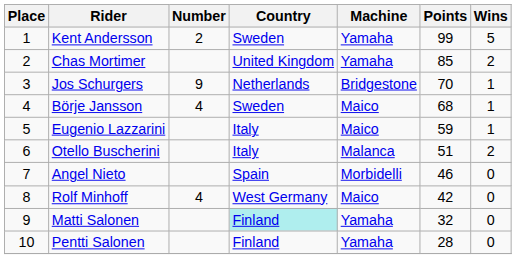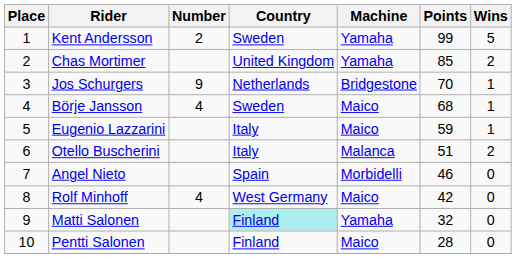Pentti Salonen | Machine: Yamaha -> Maico
